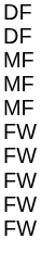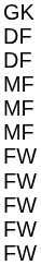+ row: GK
